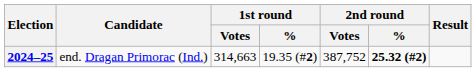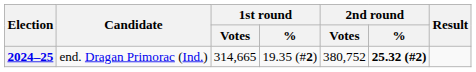2024–25 | 1st round / Votes: 314,663 -> 314,665
2024–25 | 2nd round / Votes: 387,752 -> 380,752
